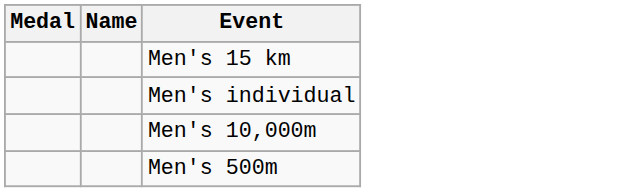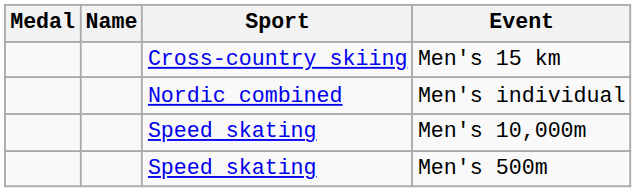+ column: Sport | Cross-country skiing | Nordic combined | Speed skating | Speed skating
